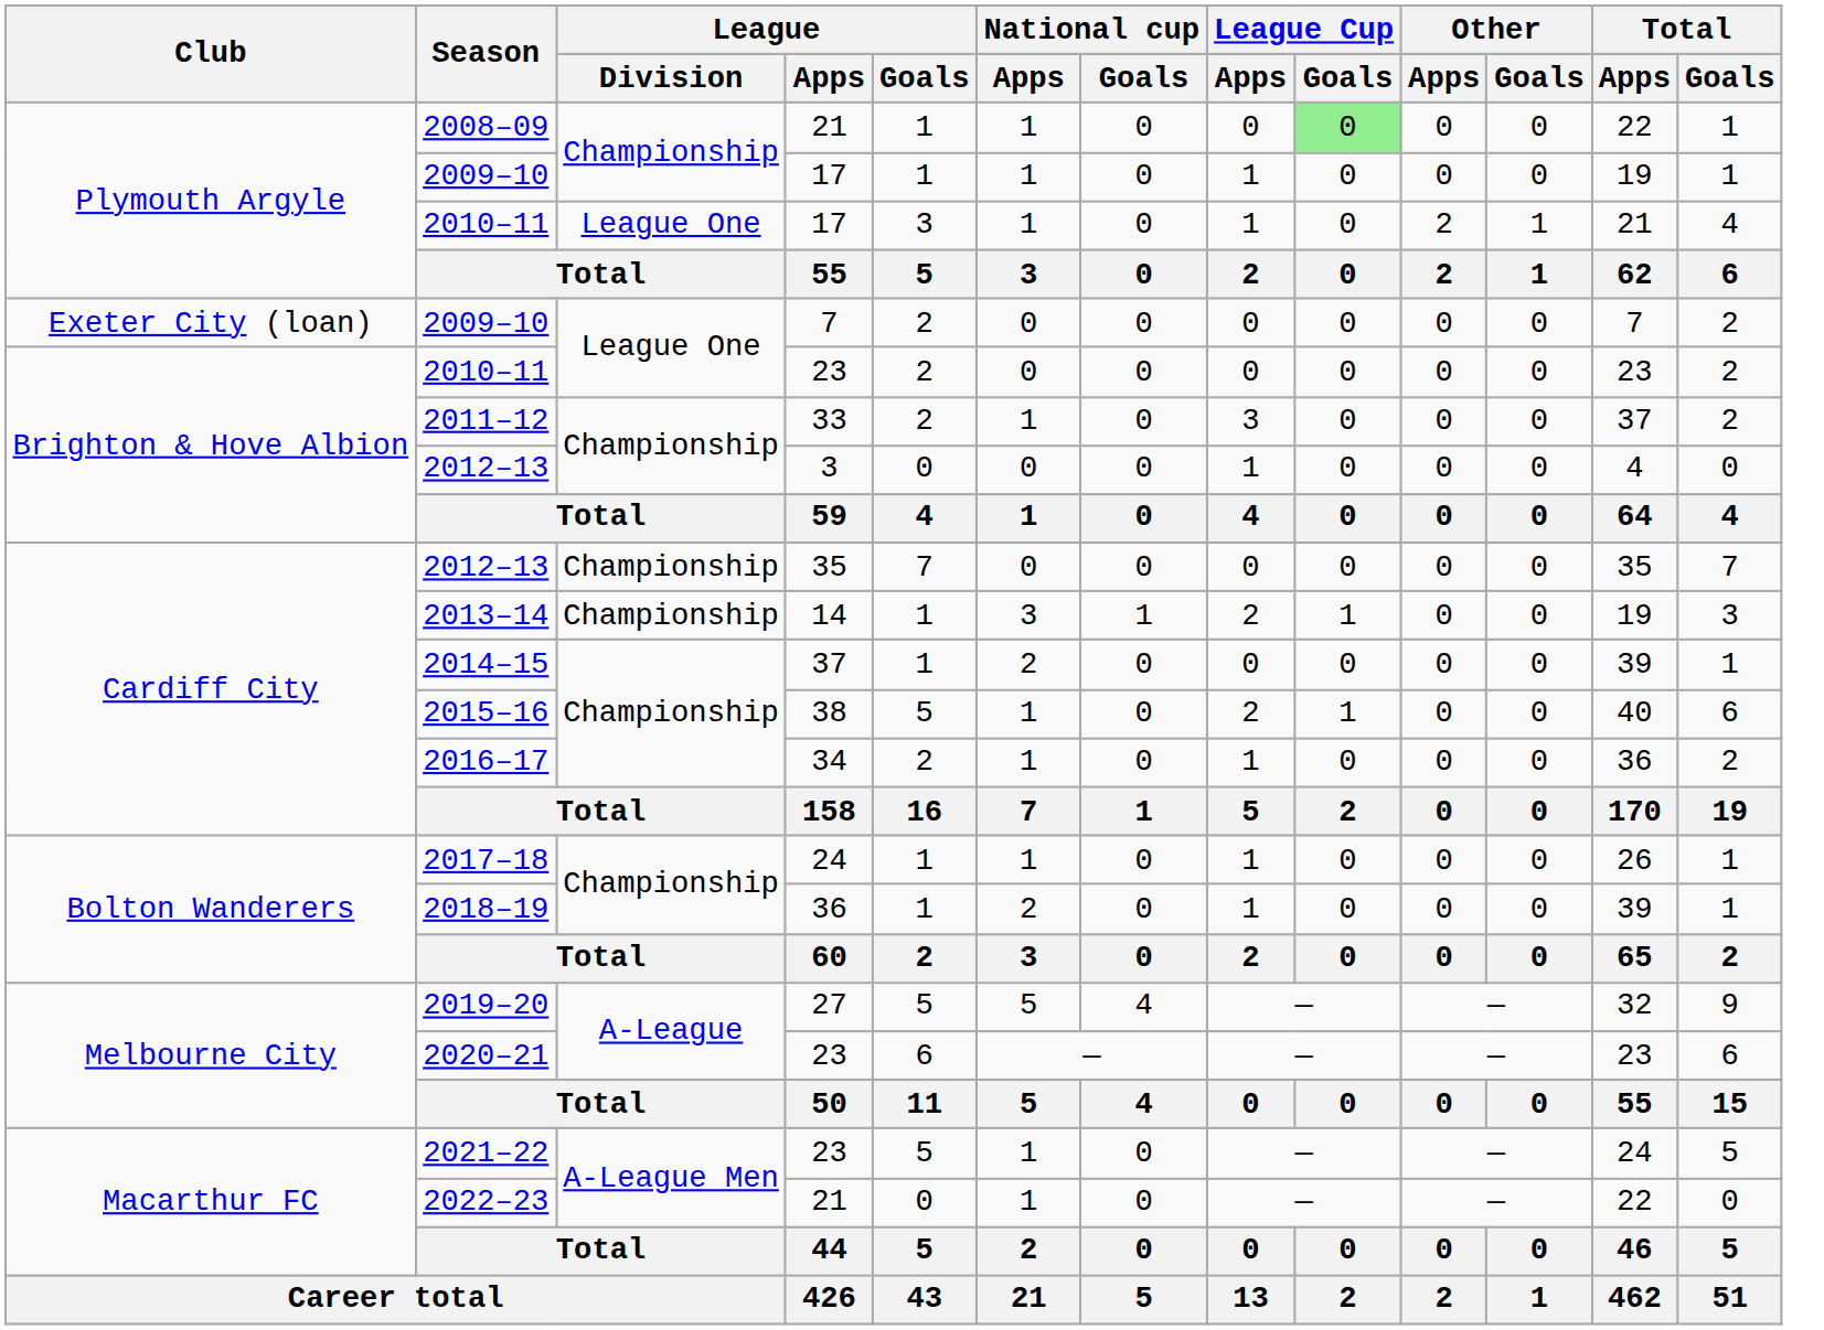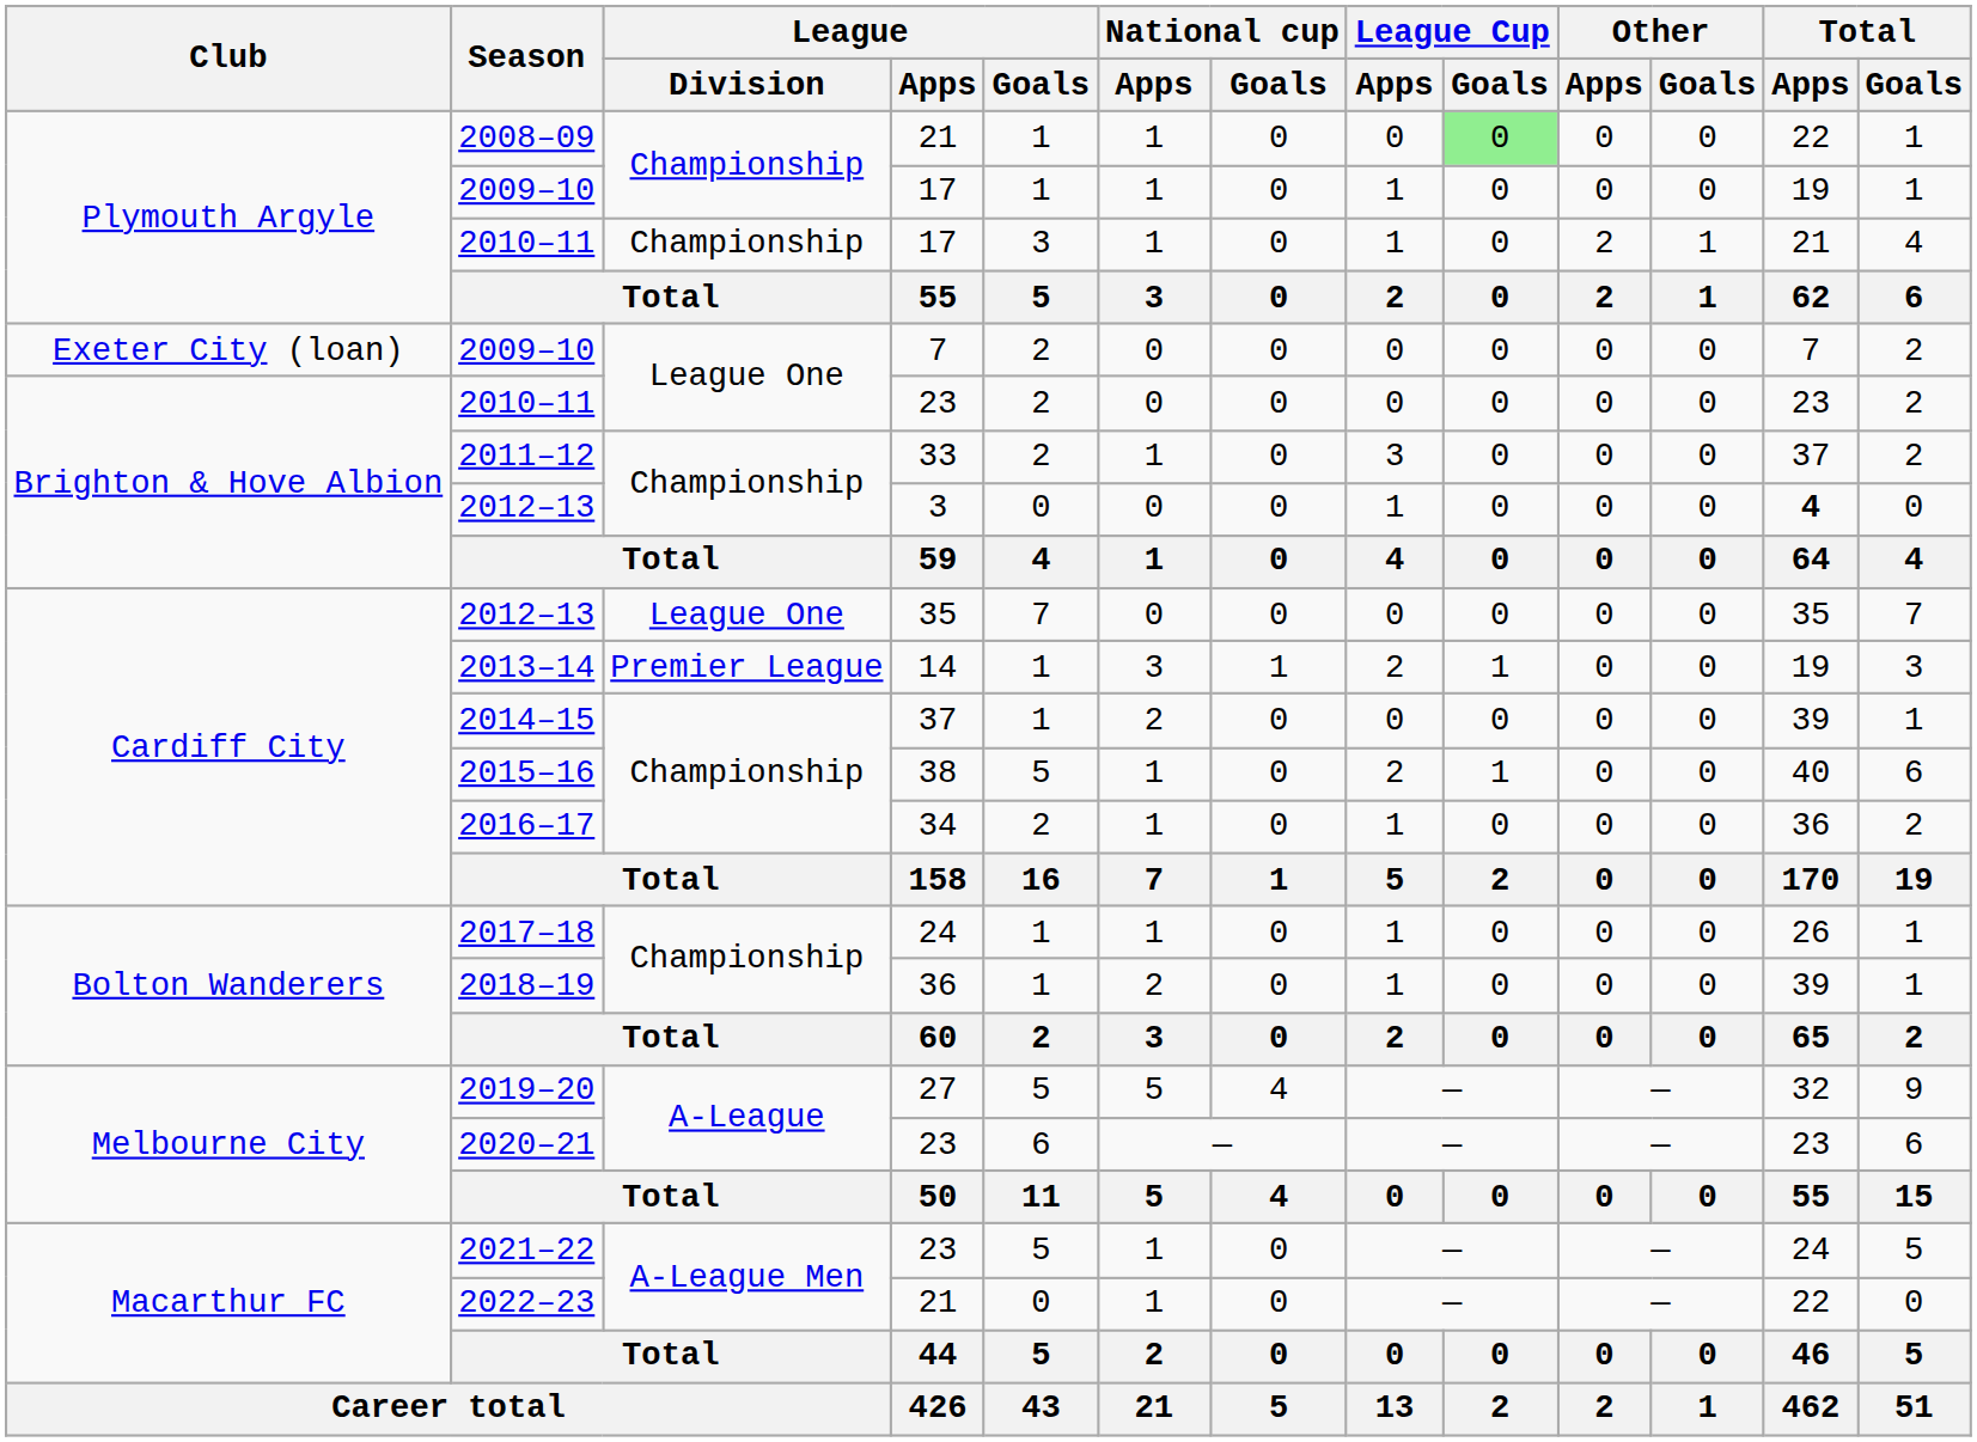2010–11 / 17 | League / Division: League One -> Championship
2012–13 / 3 | Total / Apps: normal -> bold
2012–13 / 35 | League / Division: Championship -> League One
2013–14 | League / Division: Championship -> Premier League
